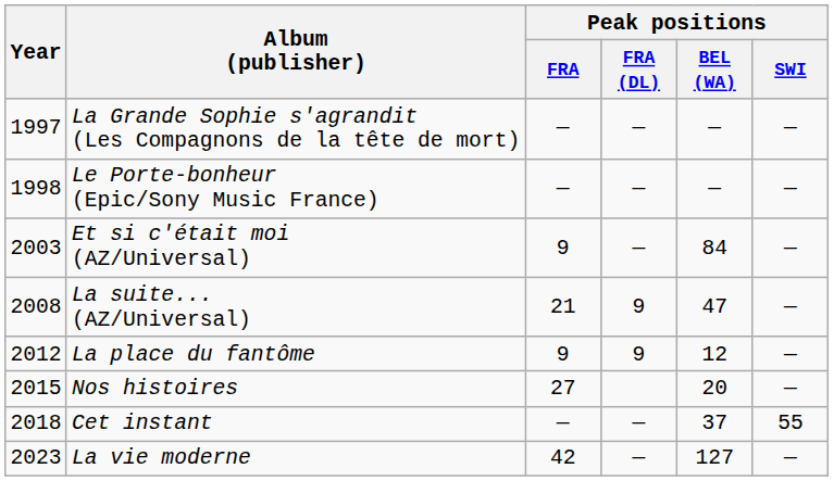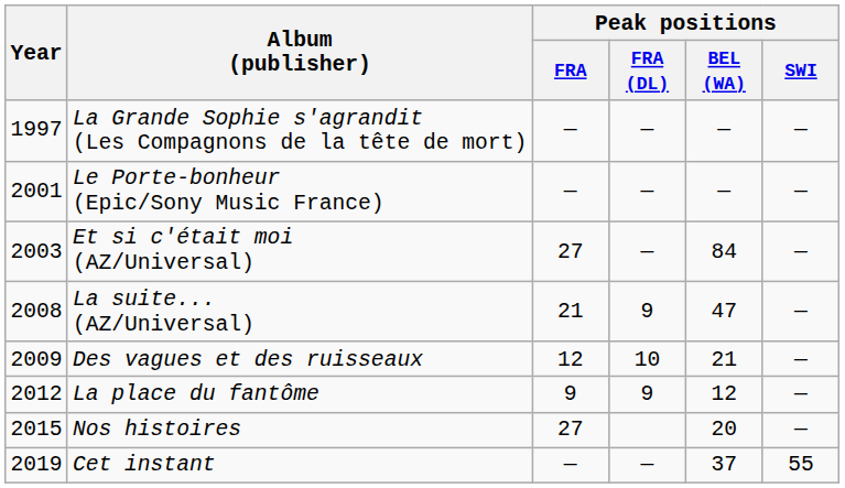Le Porte-bonheur (Epic/Sony Music France) | Year: 1998 -> 2001
Et si c'était moi (AZ/Universal) | Peak positions / FRA: 9 -> 27
+ row: 2009 | Des vagues et des ruisseaux | 12 | 10 | 21 | —
Cet instant | Year: 2018 -> 2019
- row: 2023 | La vie moderne | 42 | — | 127 | —
